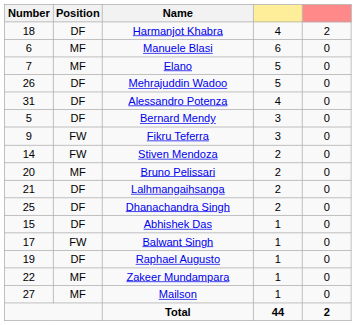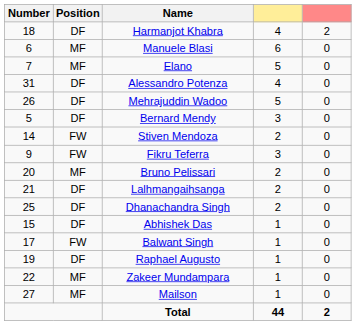rows swapped: Mehrajuddin Wadoo <-> Alessandro Potenza
rows swapped: Fikru Teferra <-> Stiven Mendoza
